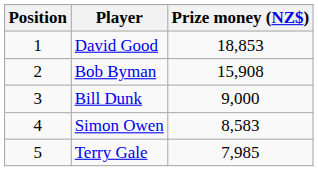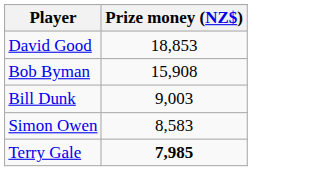- column: Position | 1 | 2 | 3 | 4 | 5
Bill Dunk | Prize money (NZ$): 9,000 -> 9,003
Terry Gale | Prize money (NZ$): normal -> bold
